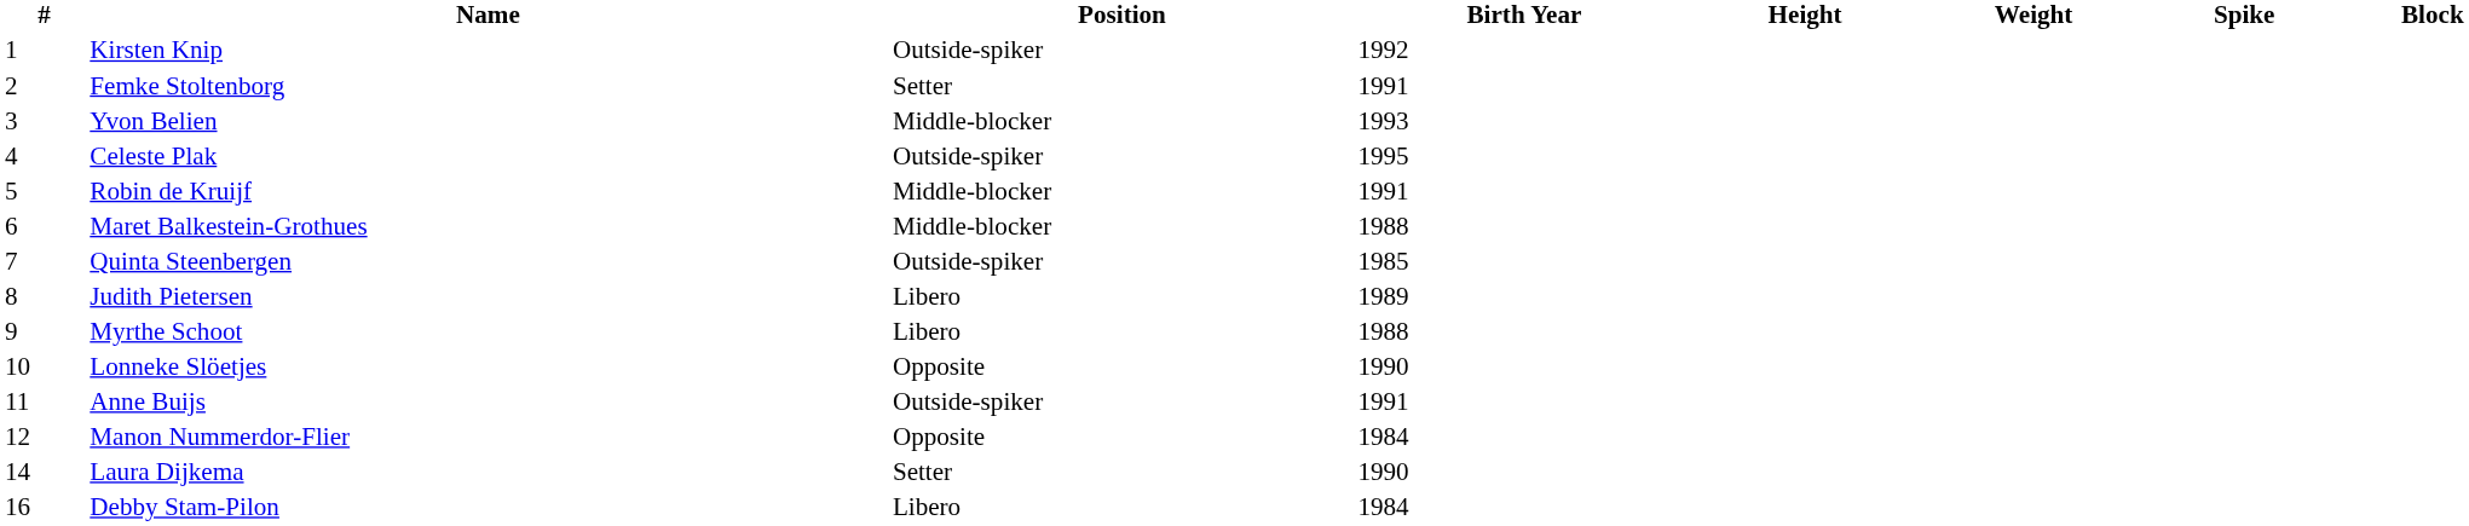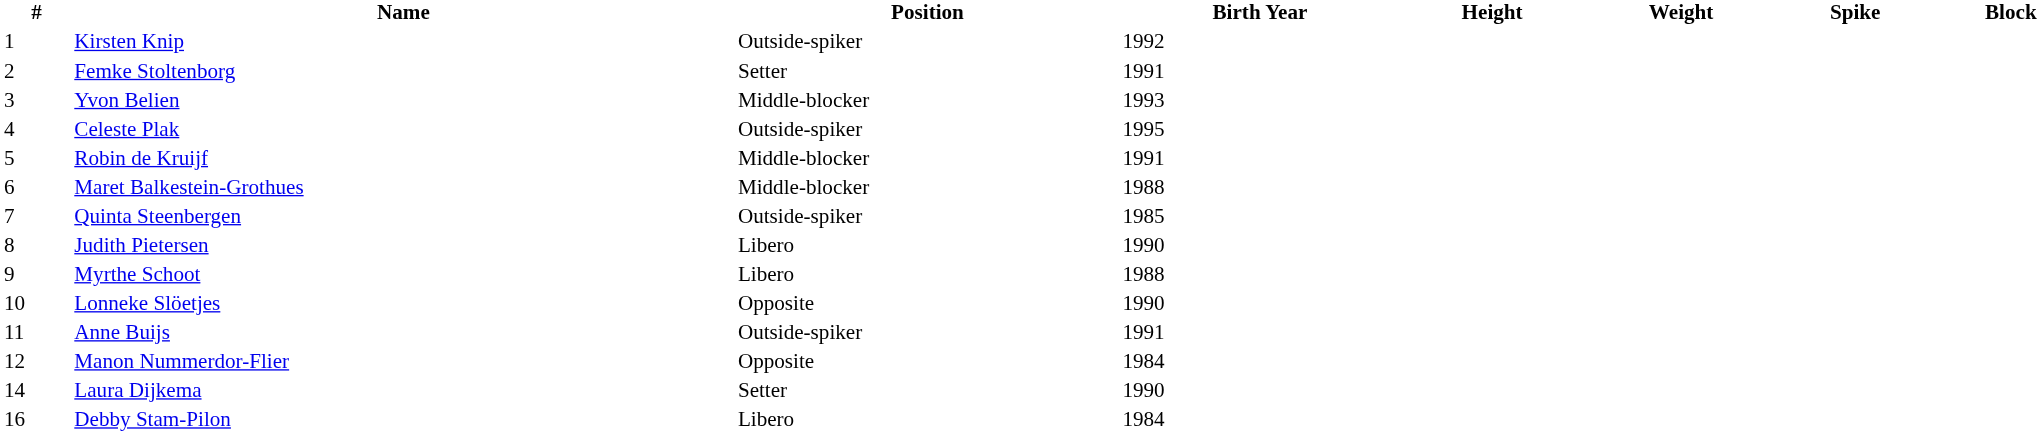Judith Pietersen | Birth Year: 1989 -> 1990
